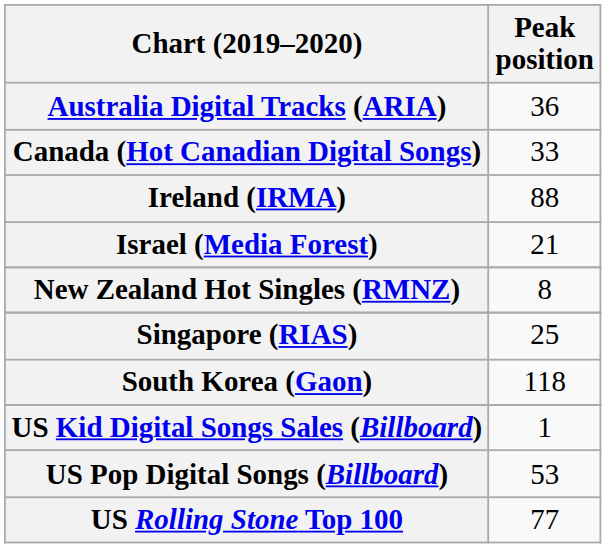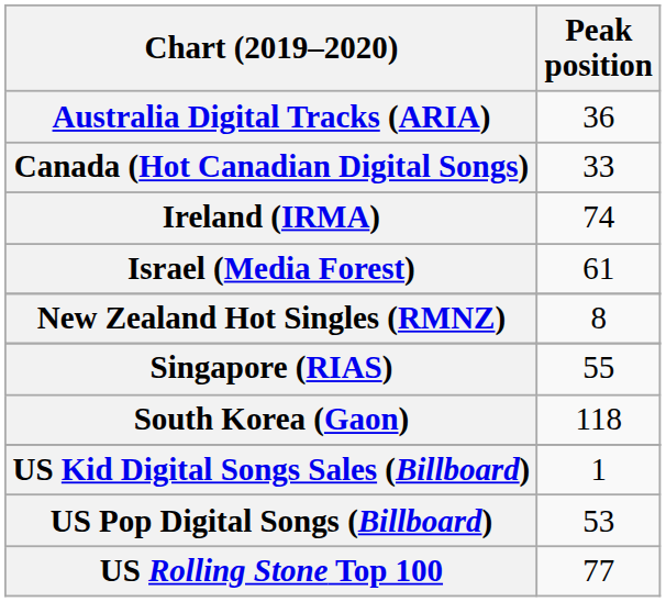Ireland (IRMA) | Peak position: 88 -> 74
Israel (Media Forest) | Peak position: 21 -> 61
Singapore (RIAS) | Peak position: 25 -> 55
